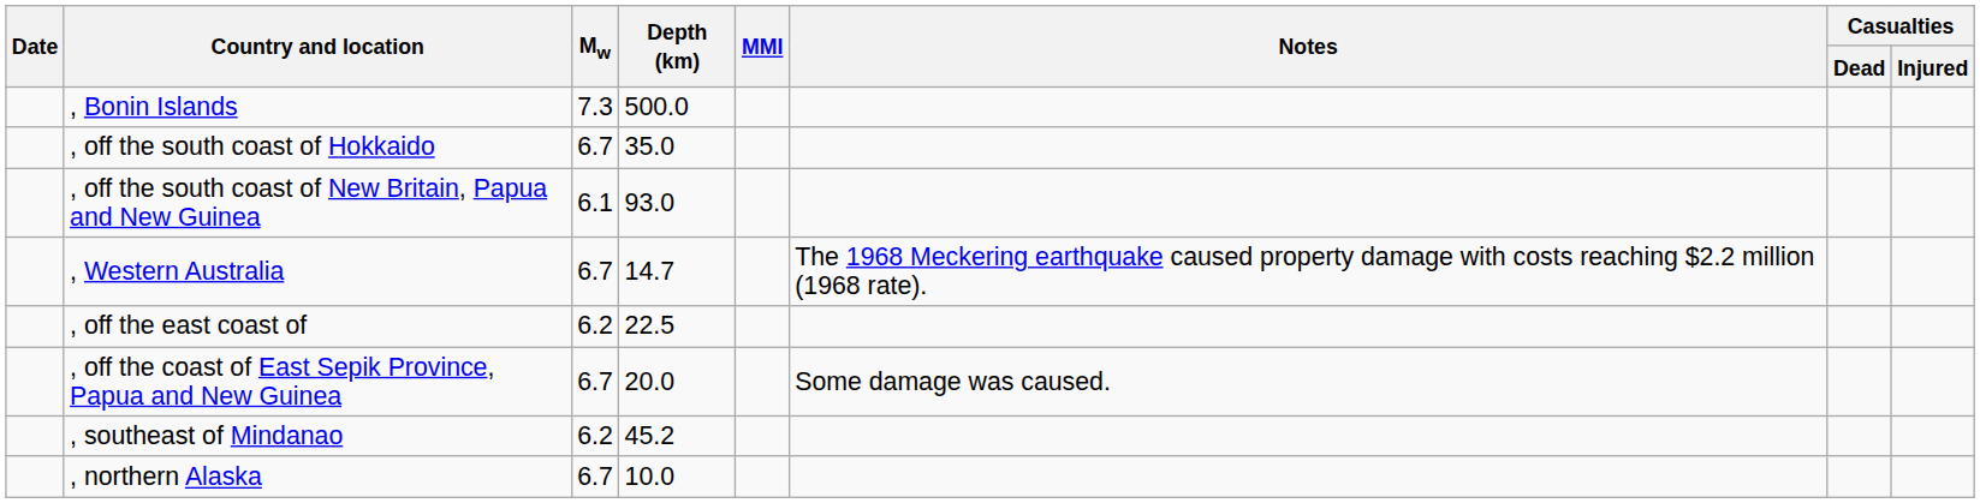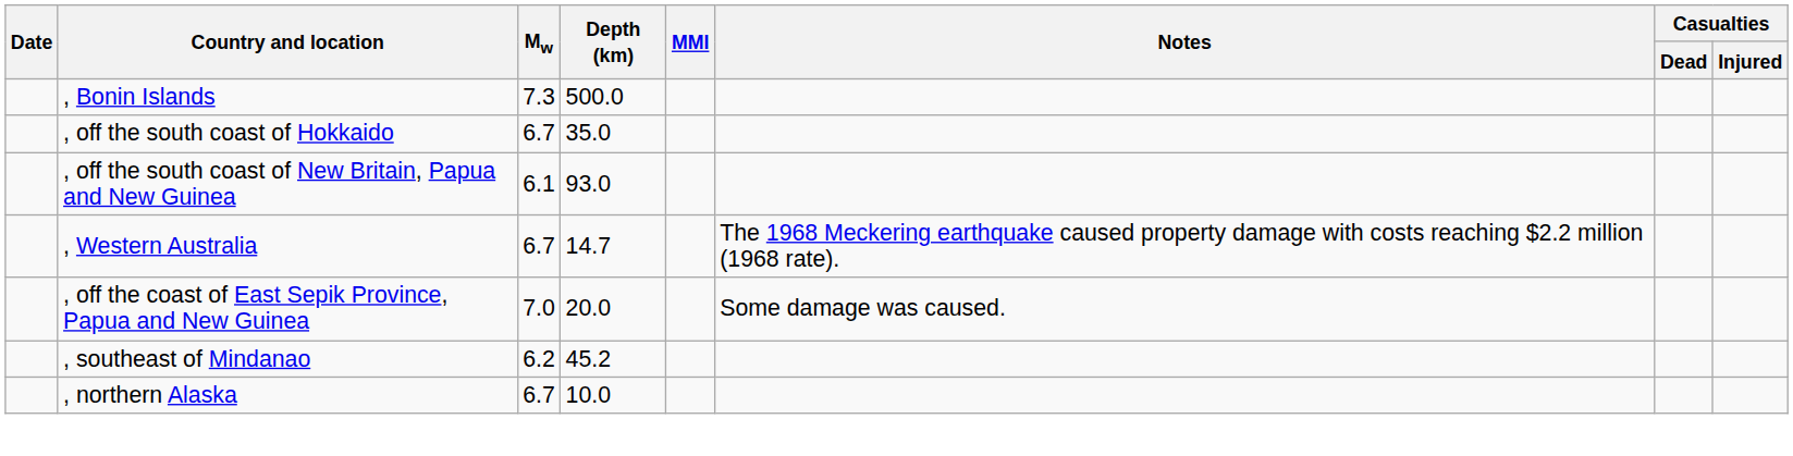- row: , off the east coast of | 6.2 | 22.5
, off the coast of East Sepik Province, Papua and New Guinea | Mw: 6.7 -> 7.0
